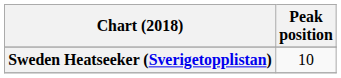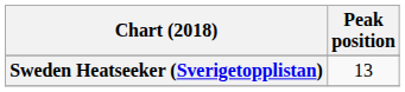Sweden Heatseeker (Sverigetopplistan) | Peak position: 10 -> 13
